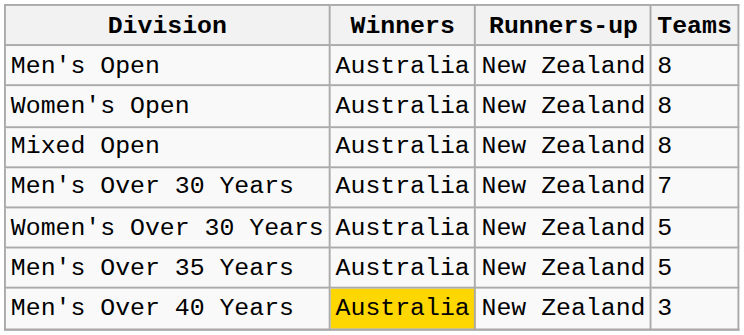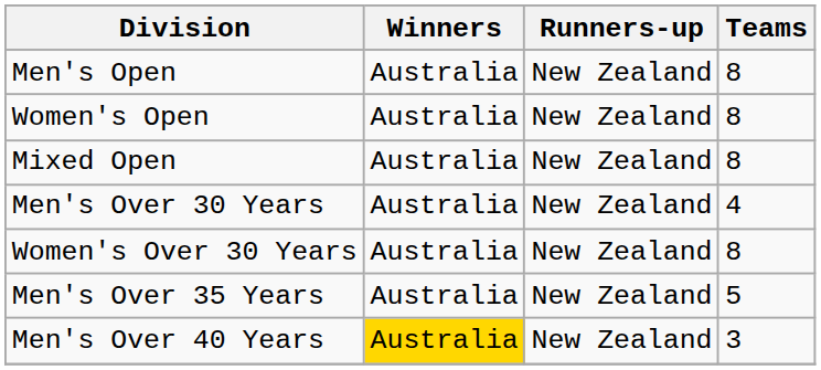Men's Over 30 Years | Teams: 7 -> 4
Women's Over 30 Years | Teams: 5 -> 8
